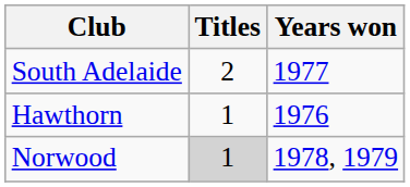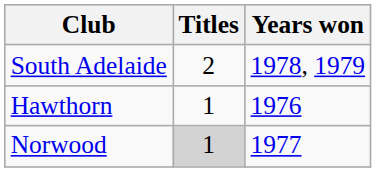South Adelaide | Years won: 1977 -> 1978, 1979
Norwood | Years won: 1978, 1979 -> 1977
